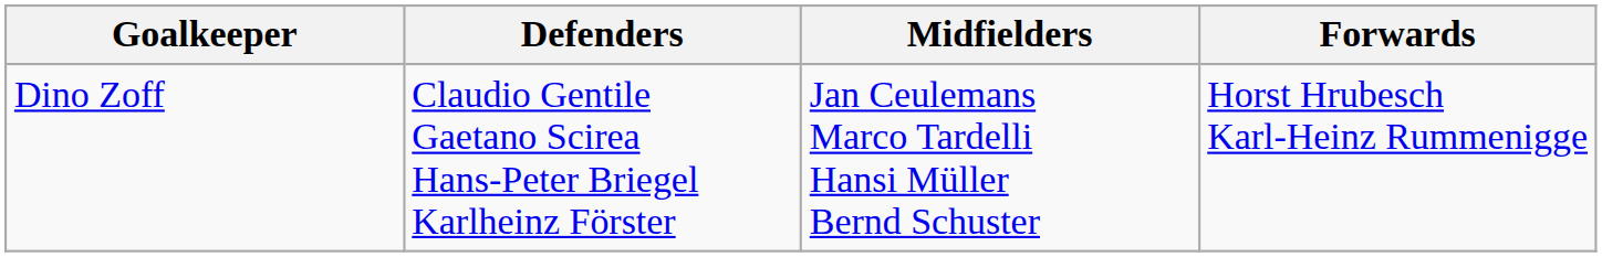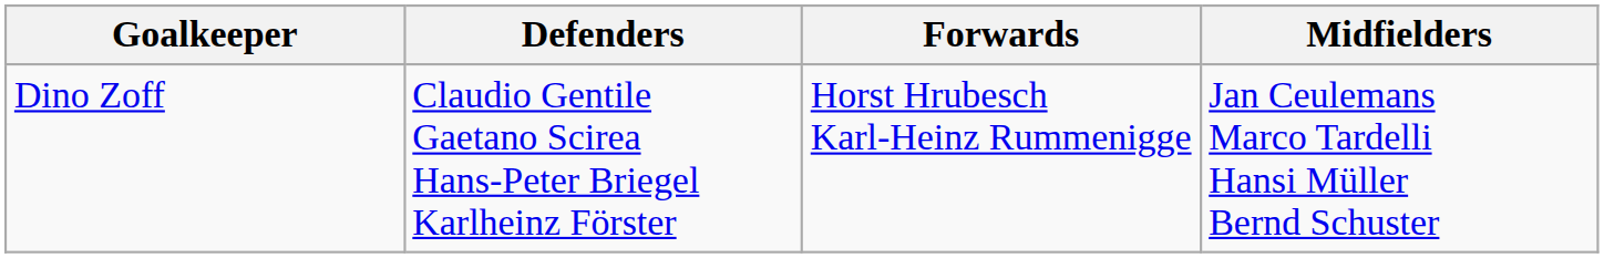columns swapped: Midfielders <-> Forwards
